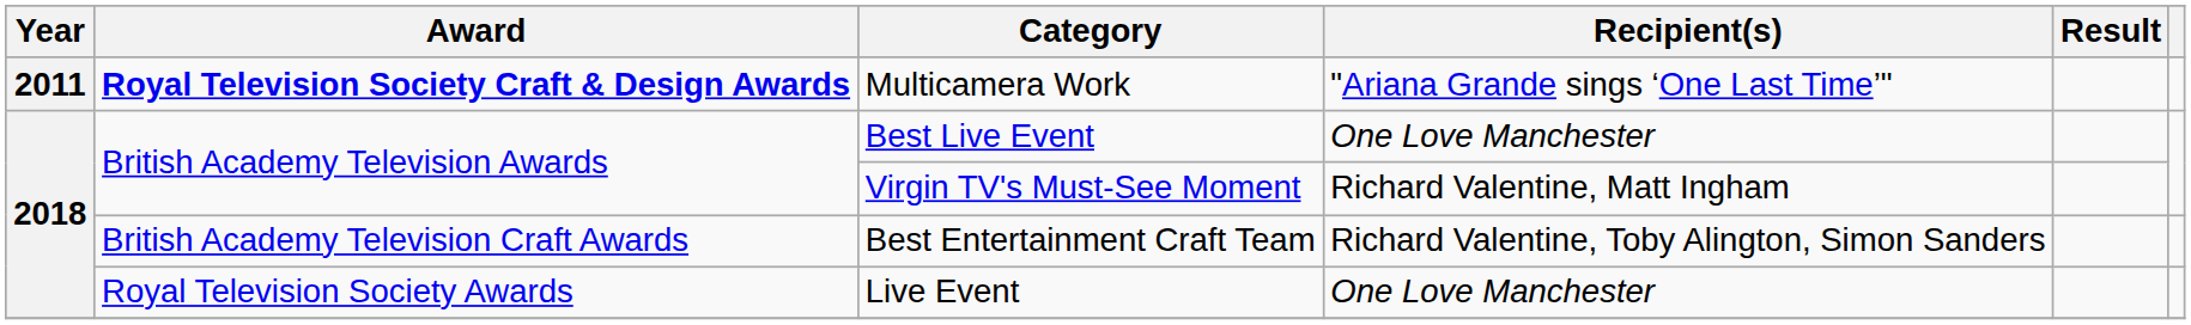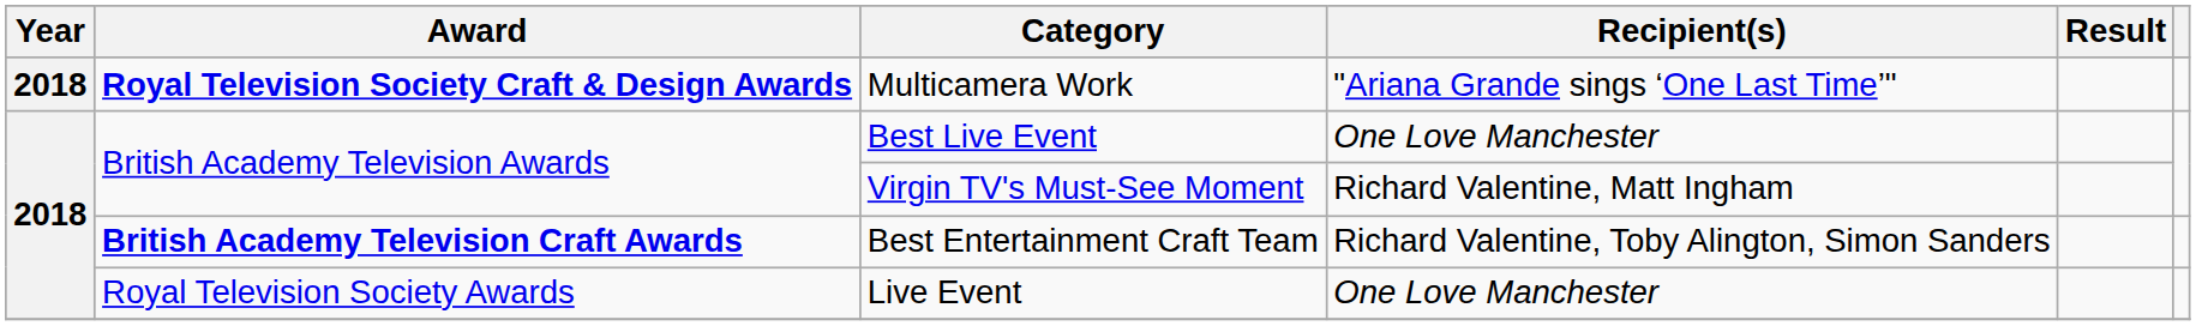Multicamera Work | Year: 2011 -> 2018
Best Entertainment Craft Team | Award: normal -> bold
